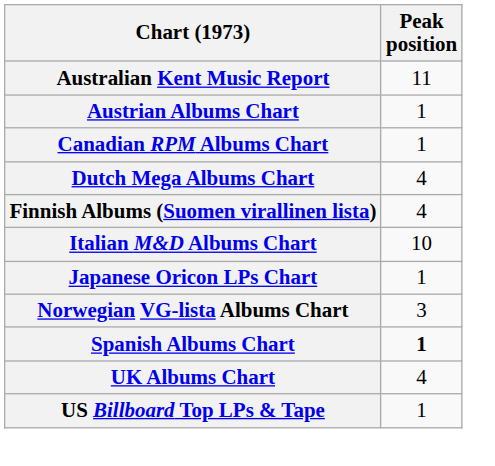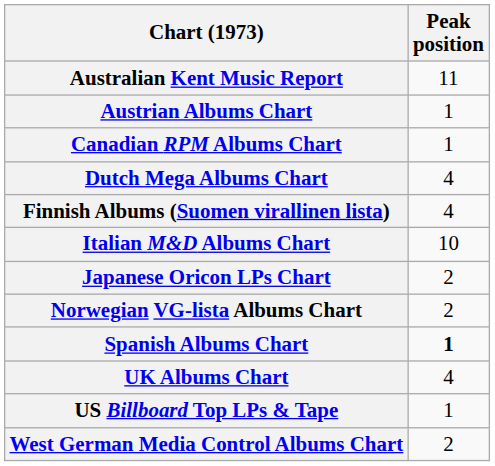Japanese Oricon LPs Chart | Peak position: 1 -> 2
Norwegian VG-lista Albums Chart | Peak position: 3 -> 2
+ row: West German Media Control Albums Chart | 2
